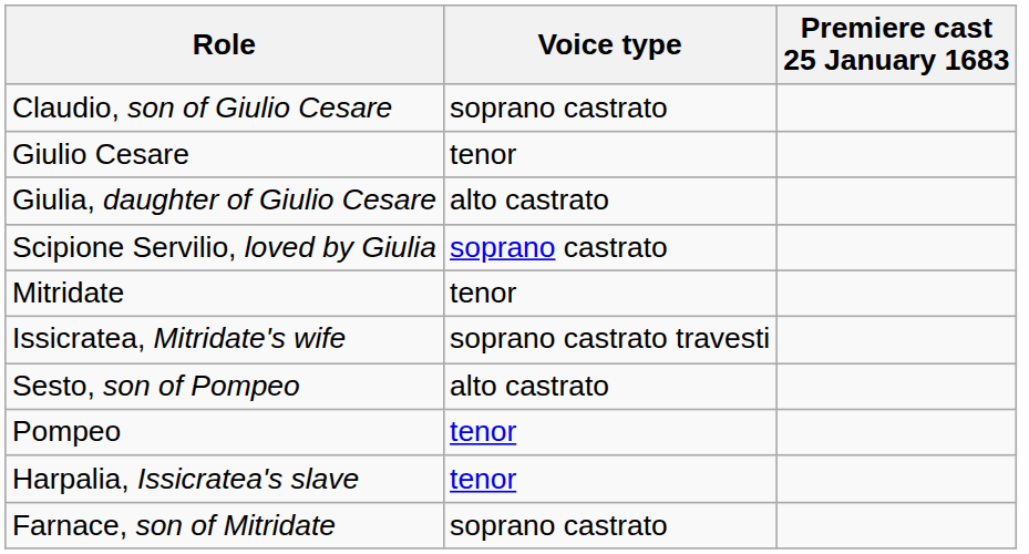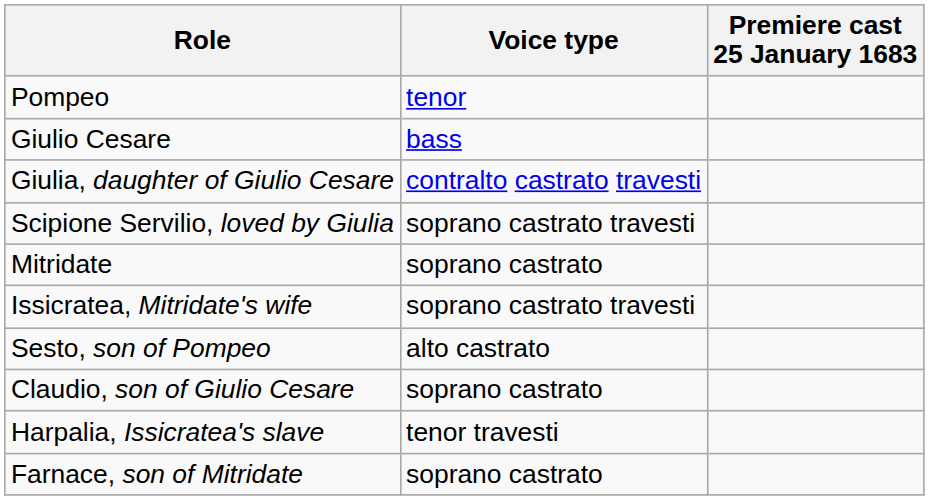rows swapped: Pompeo <-> Claudio, son of Giulio Cesare
Giulio Cesare | Voice type: tenor -> bass
Giulia, daughter of Giulio Cesare | Voice type: alto castrato -> contralto castrato travesti
Scipione Servilio, loved by Giulia | Voice type: soprano castrato -> soprano castrato travesti
Mitridate | Voice type: tenor -> soprano castrato
Harpalia, Issicratea's slave | Voice type: tenor -> tenor travesti
